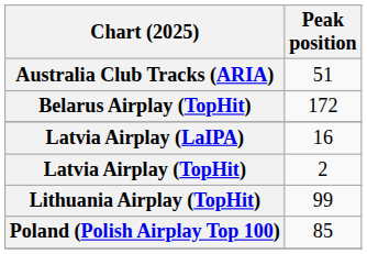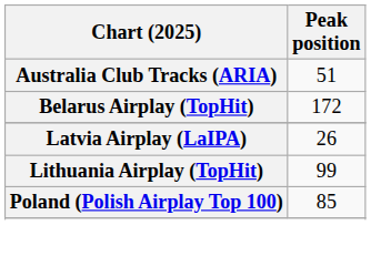Latvia Airplay (LaIPA) | Peak position: 16 -> 26
- row: Latvia Airplay (TopHit) | 2
